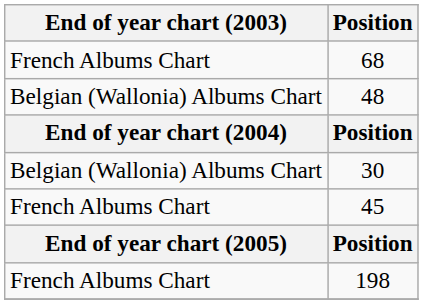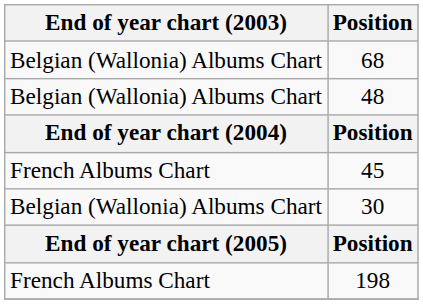68 | End of year chart (2003): French Albums Chart -> Belgian (Wallonia) Albums Chart
rows swapped: 30 <-> 45
